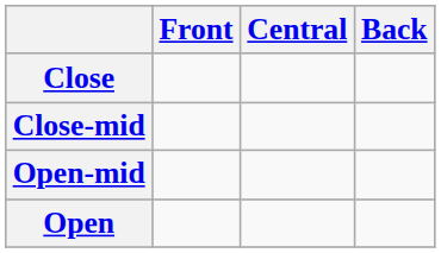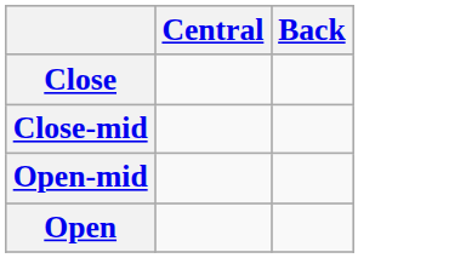- column: Front
